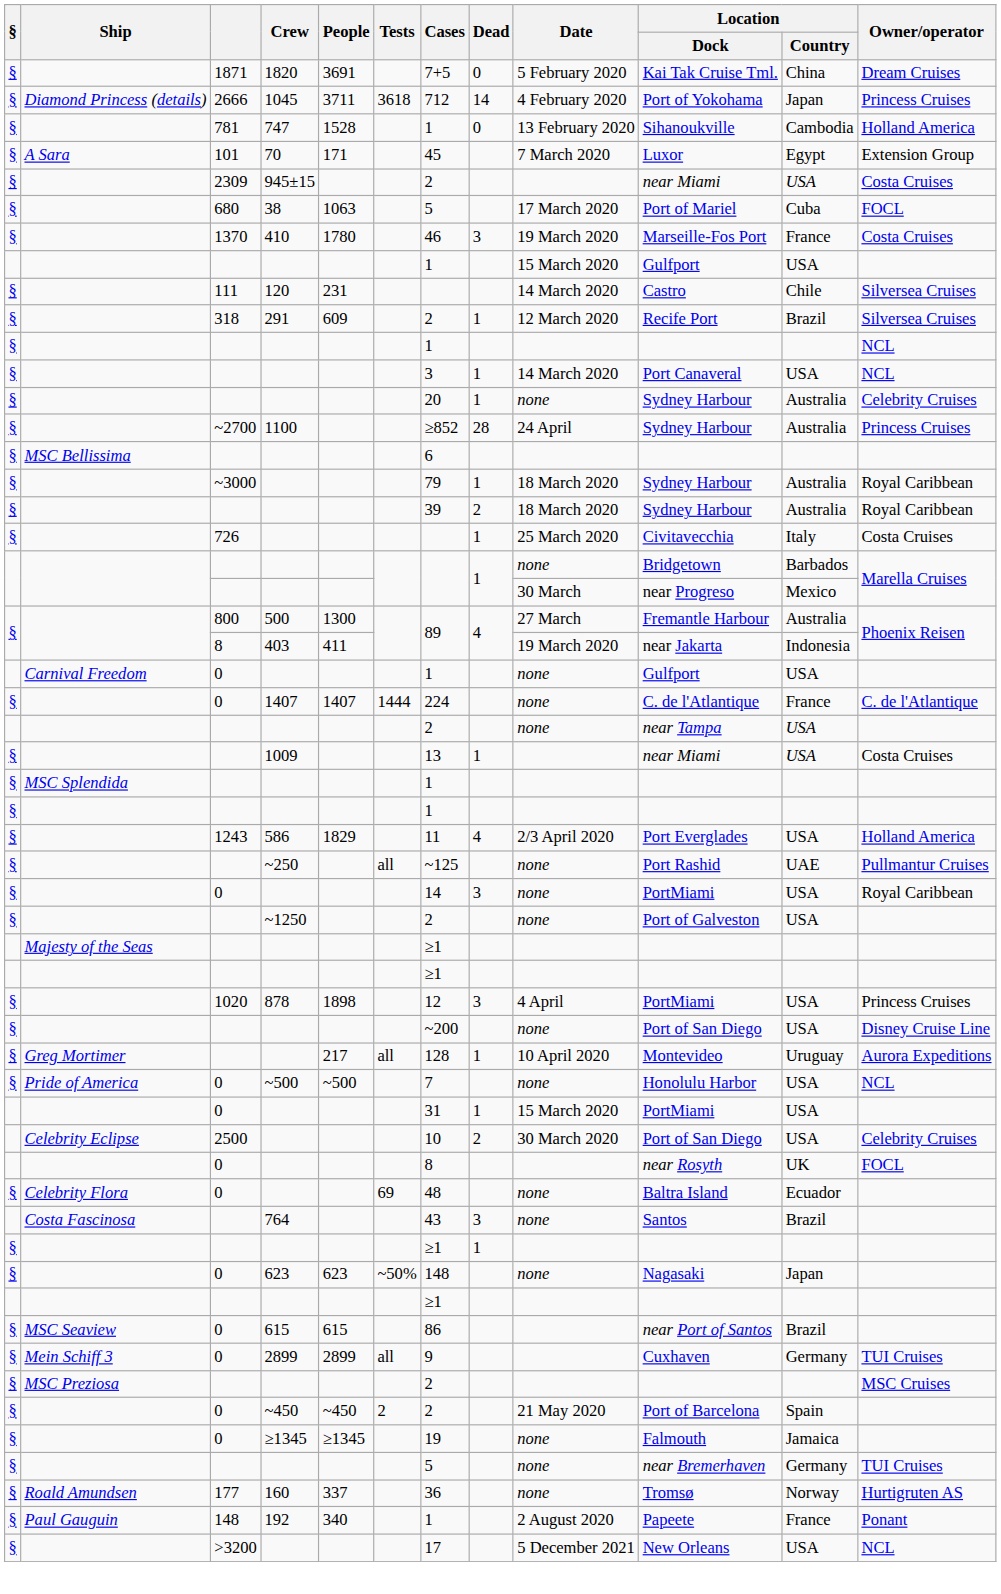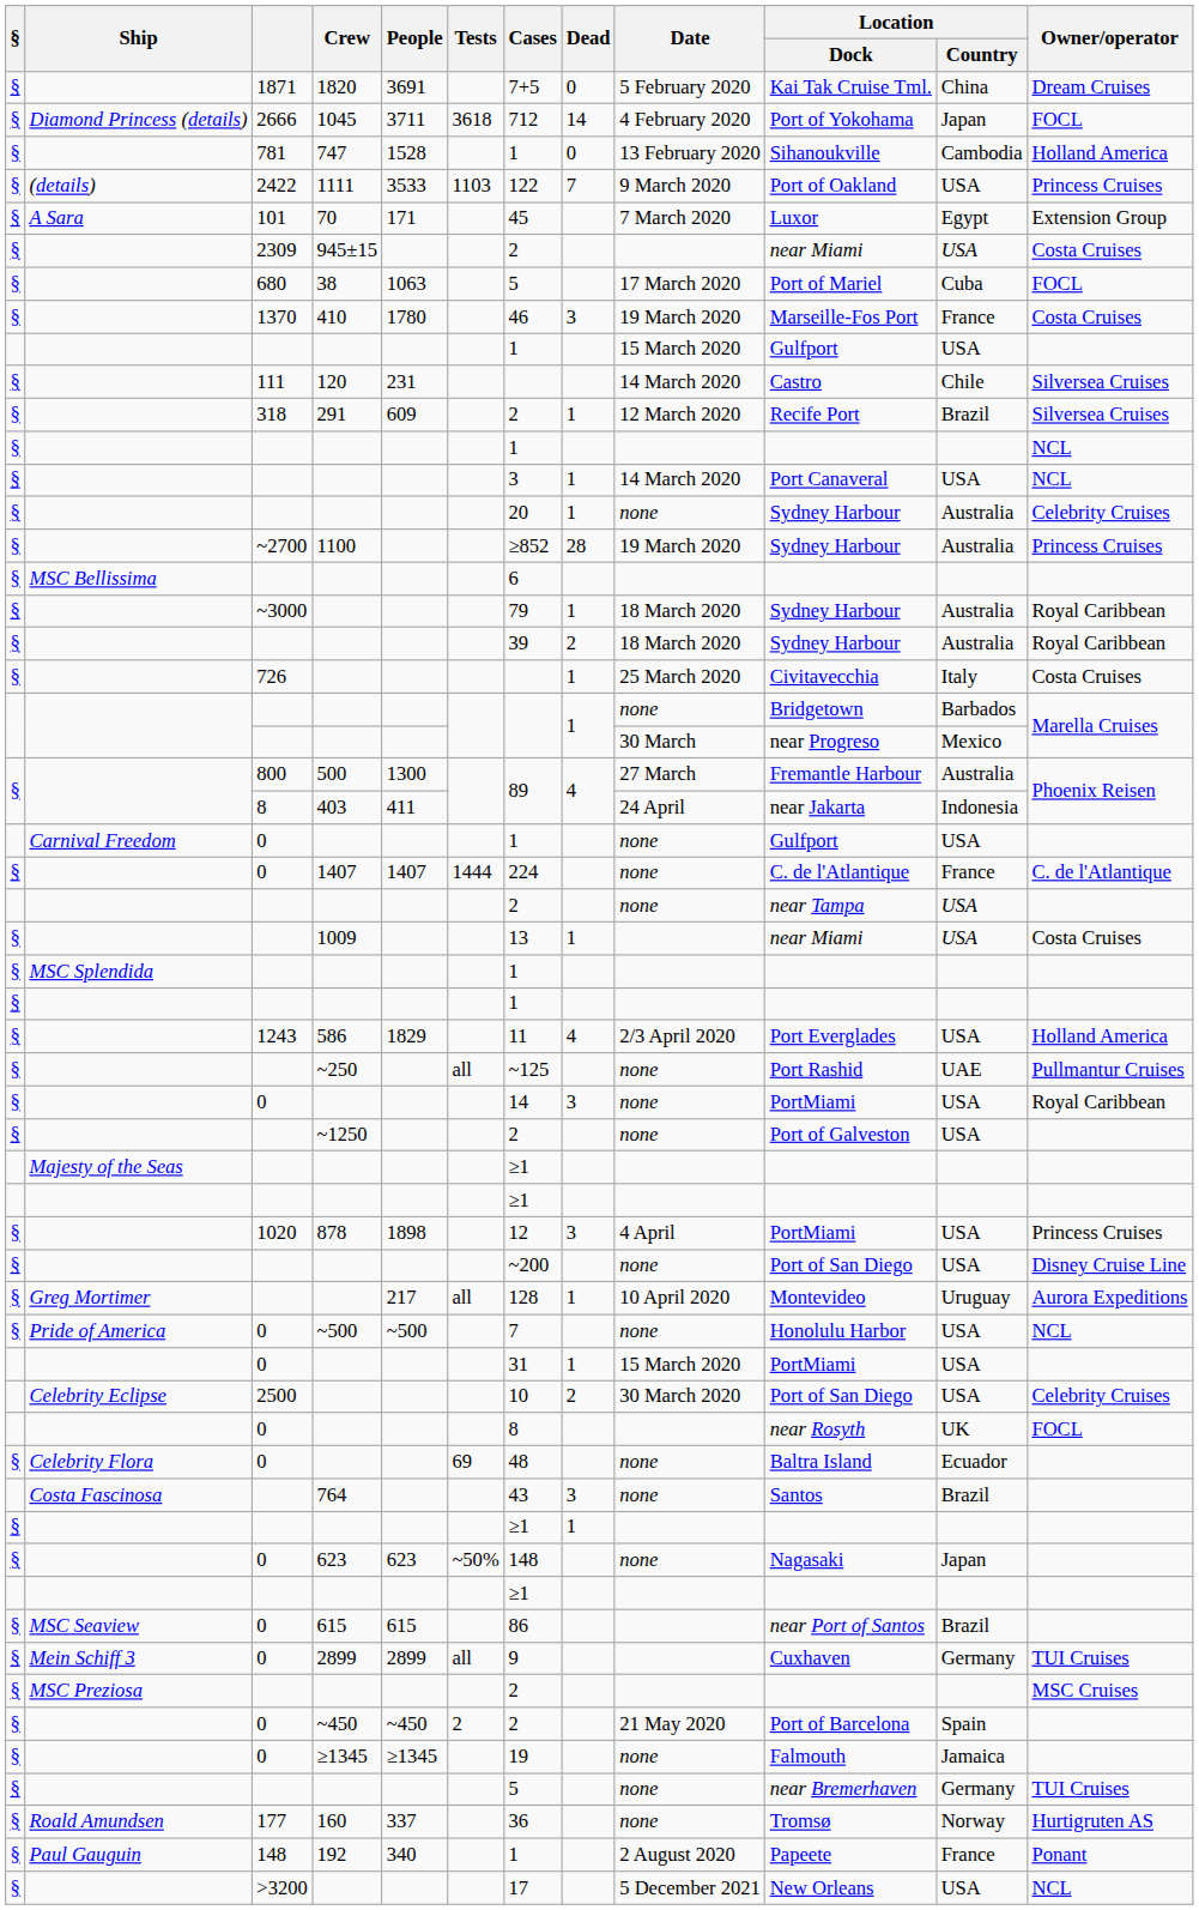1045 | Owner/operator: Princess Cruises -> FOCL
+ row: § | (details) | 2422 | 1111 | 3533 | 1103 | 122 | 7 | 9 March 2020 | Port of Oakland | USA | Princess Cruises
1100 | Date: 24 April -> 19 March 2020
403 | Date: 19 March 2020 -> 24 April
